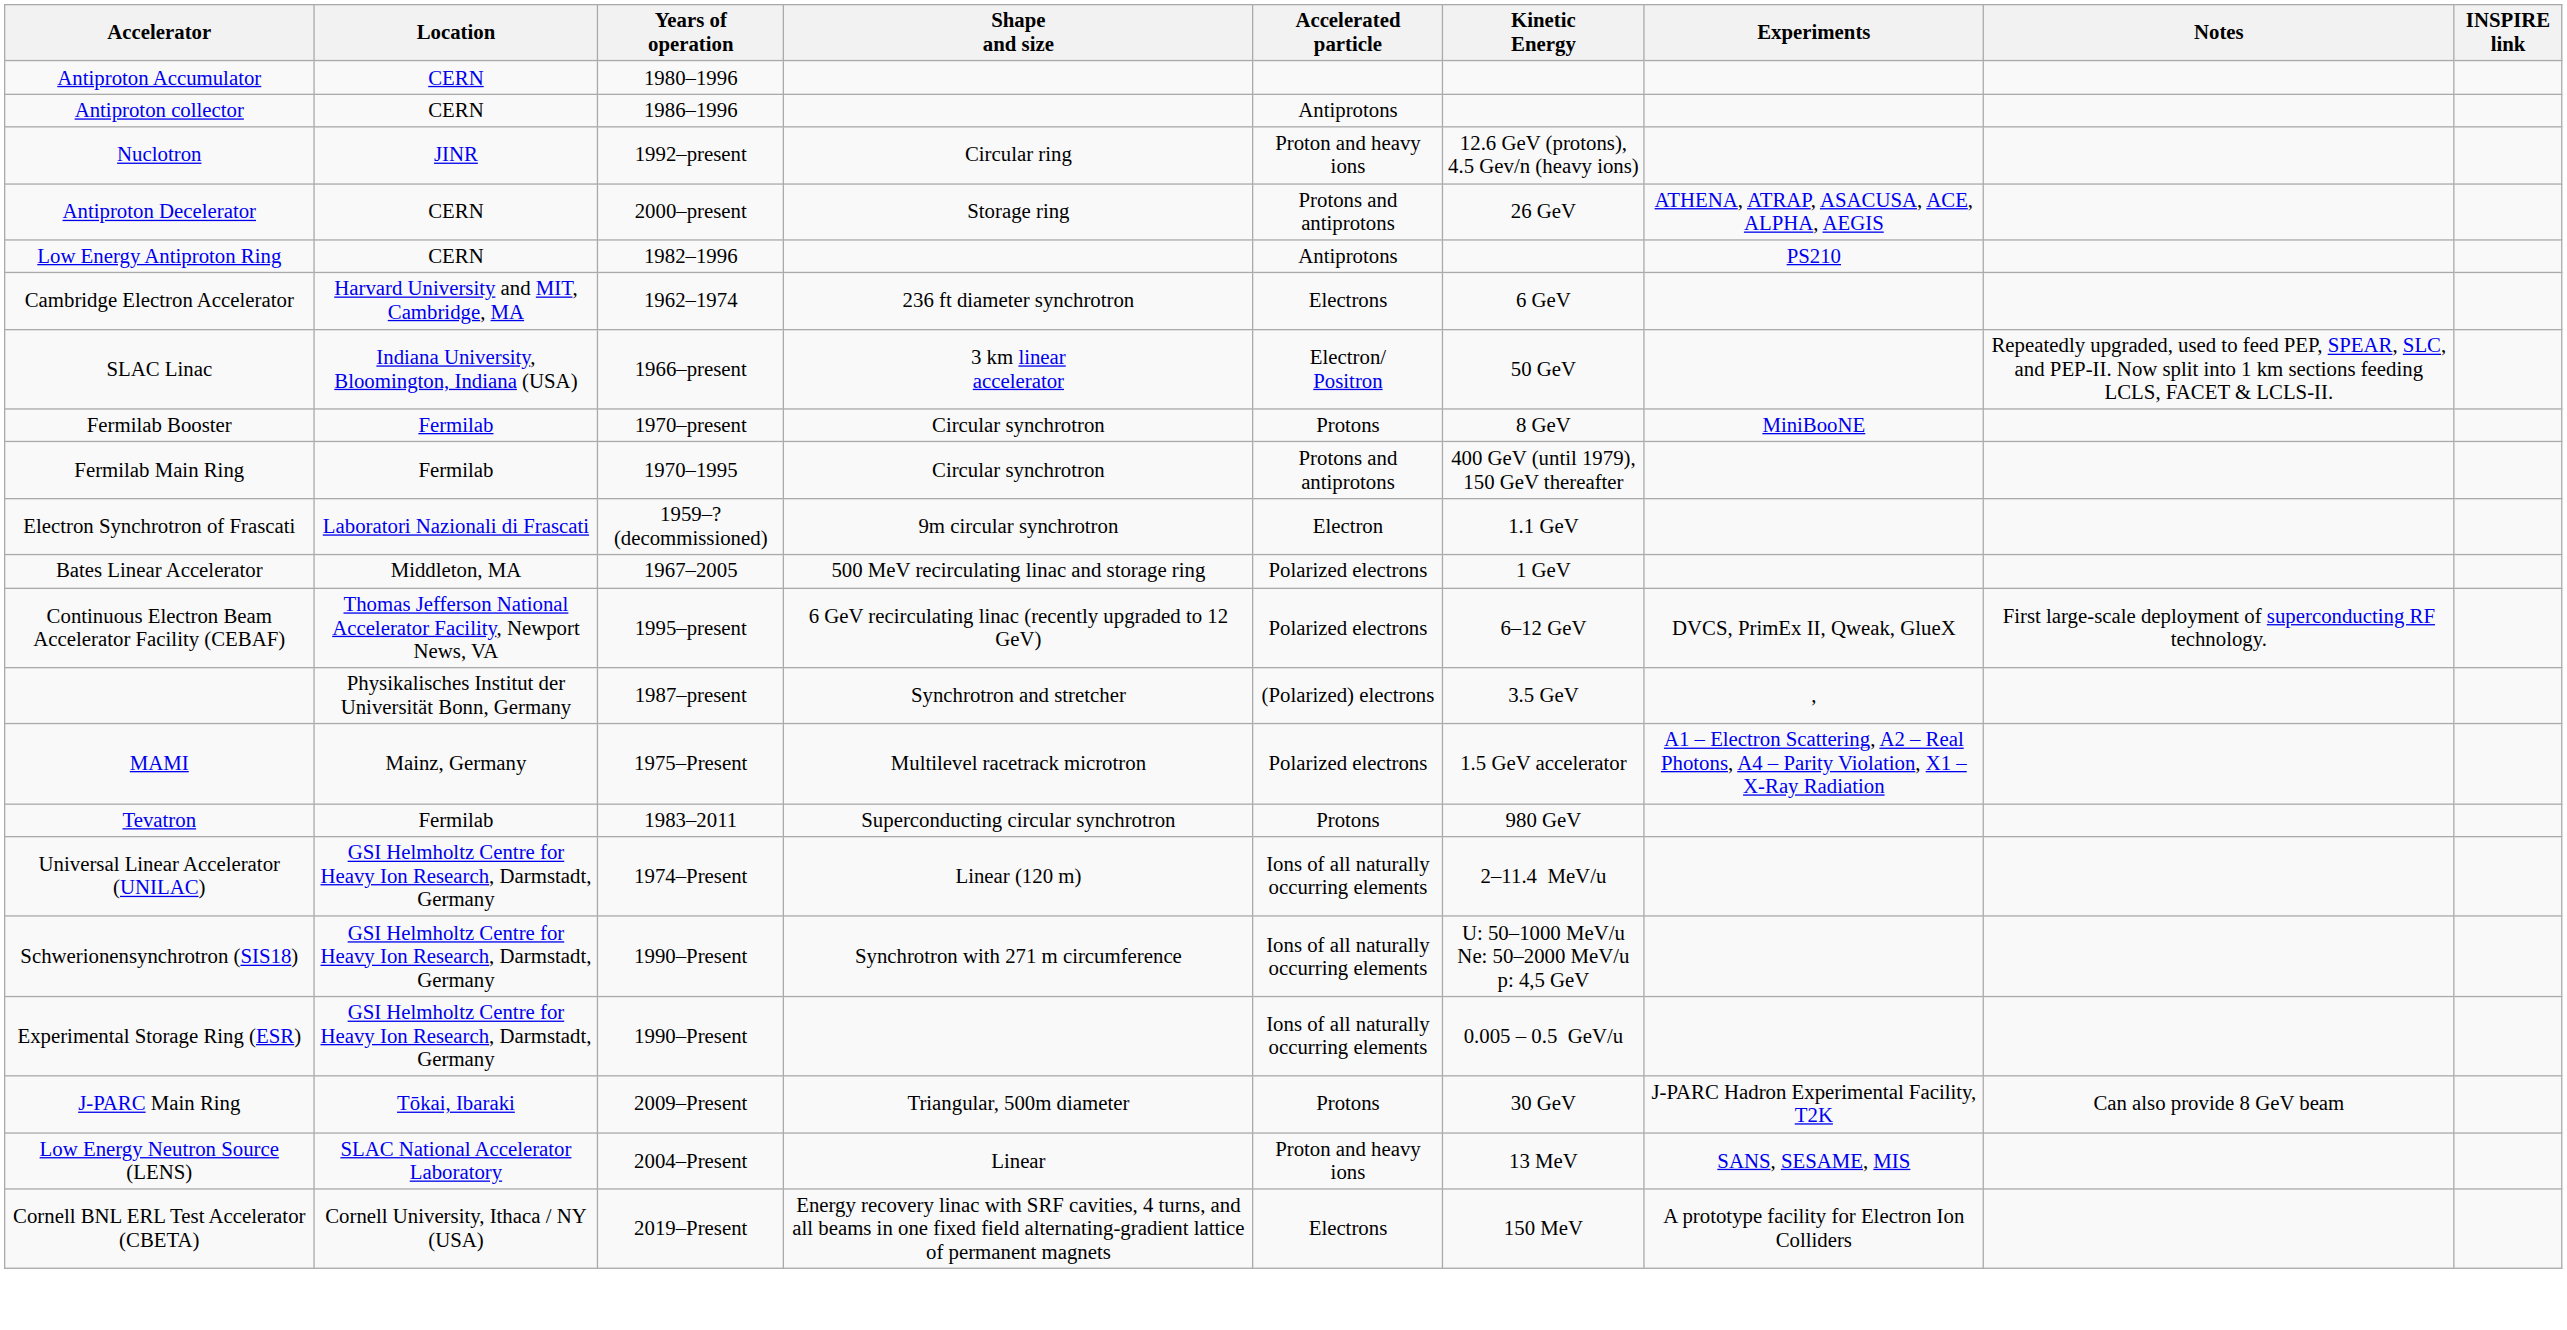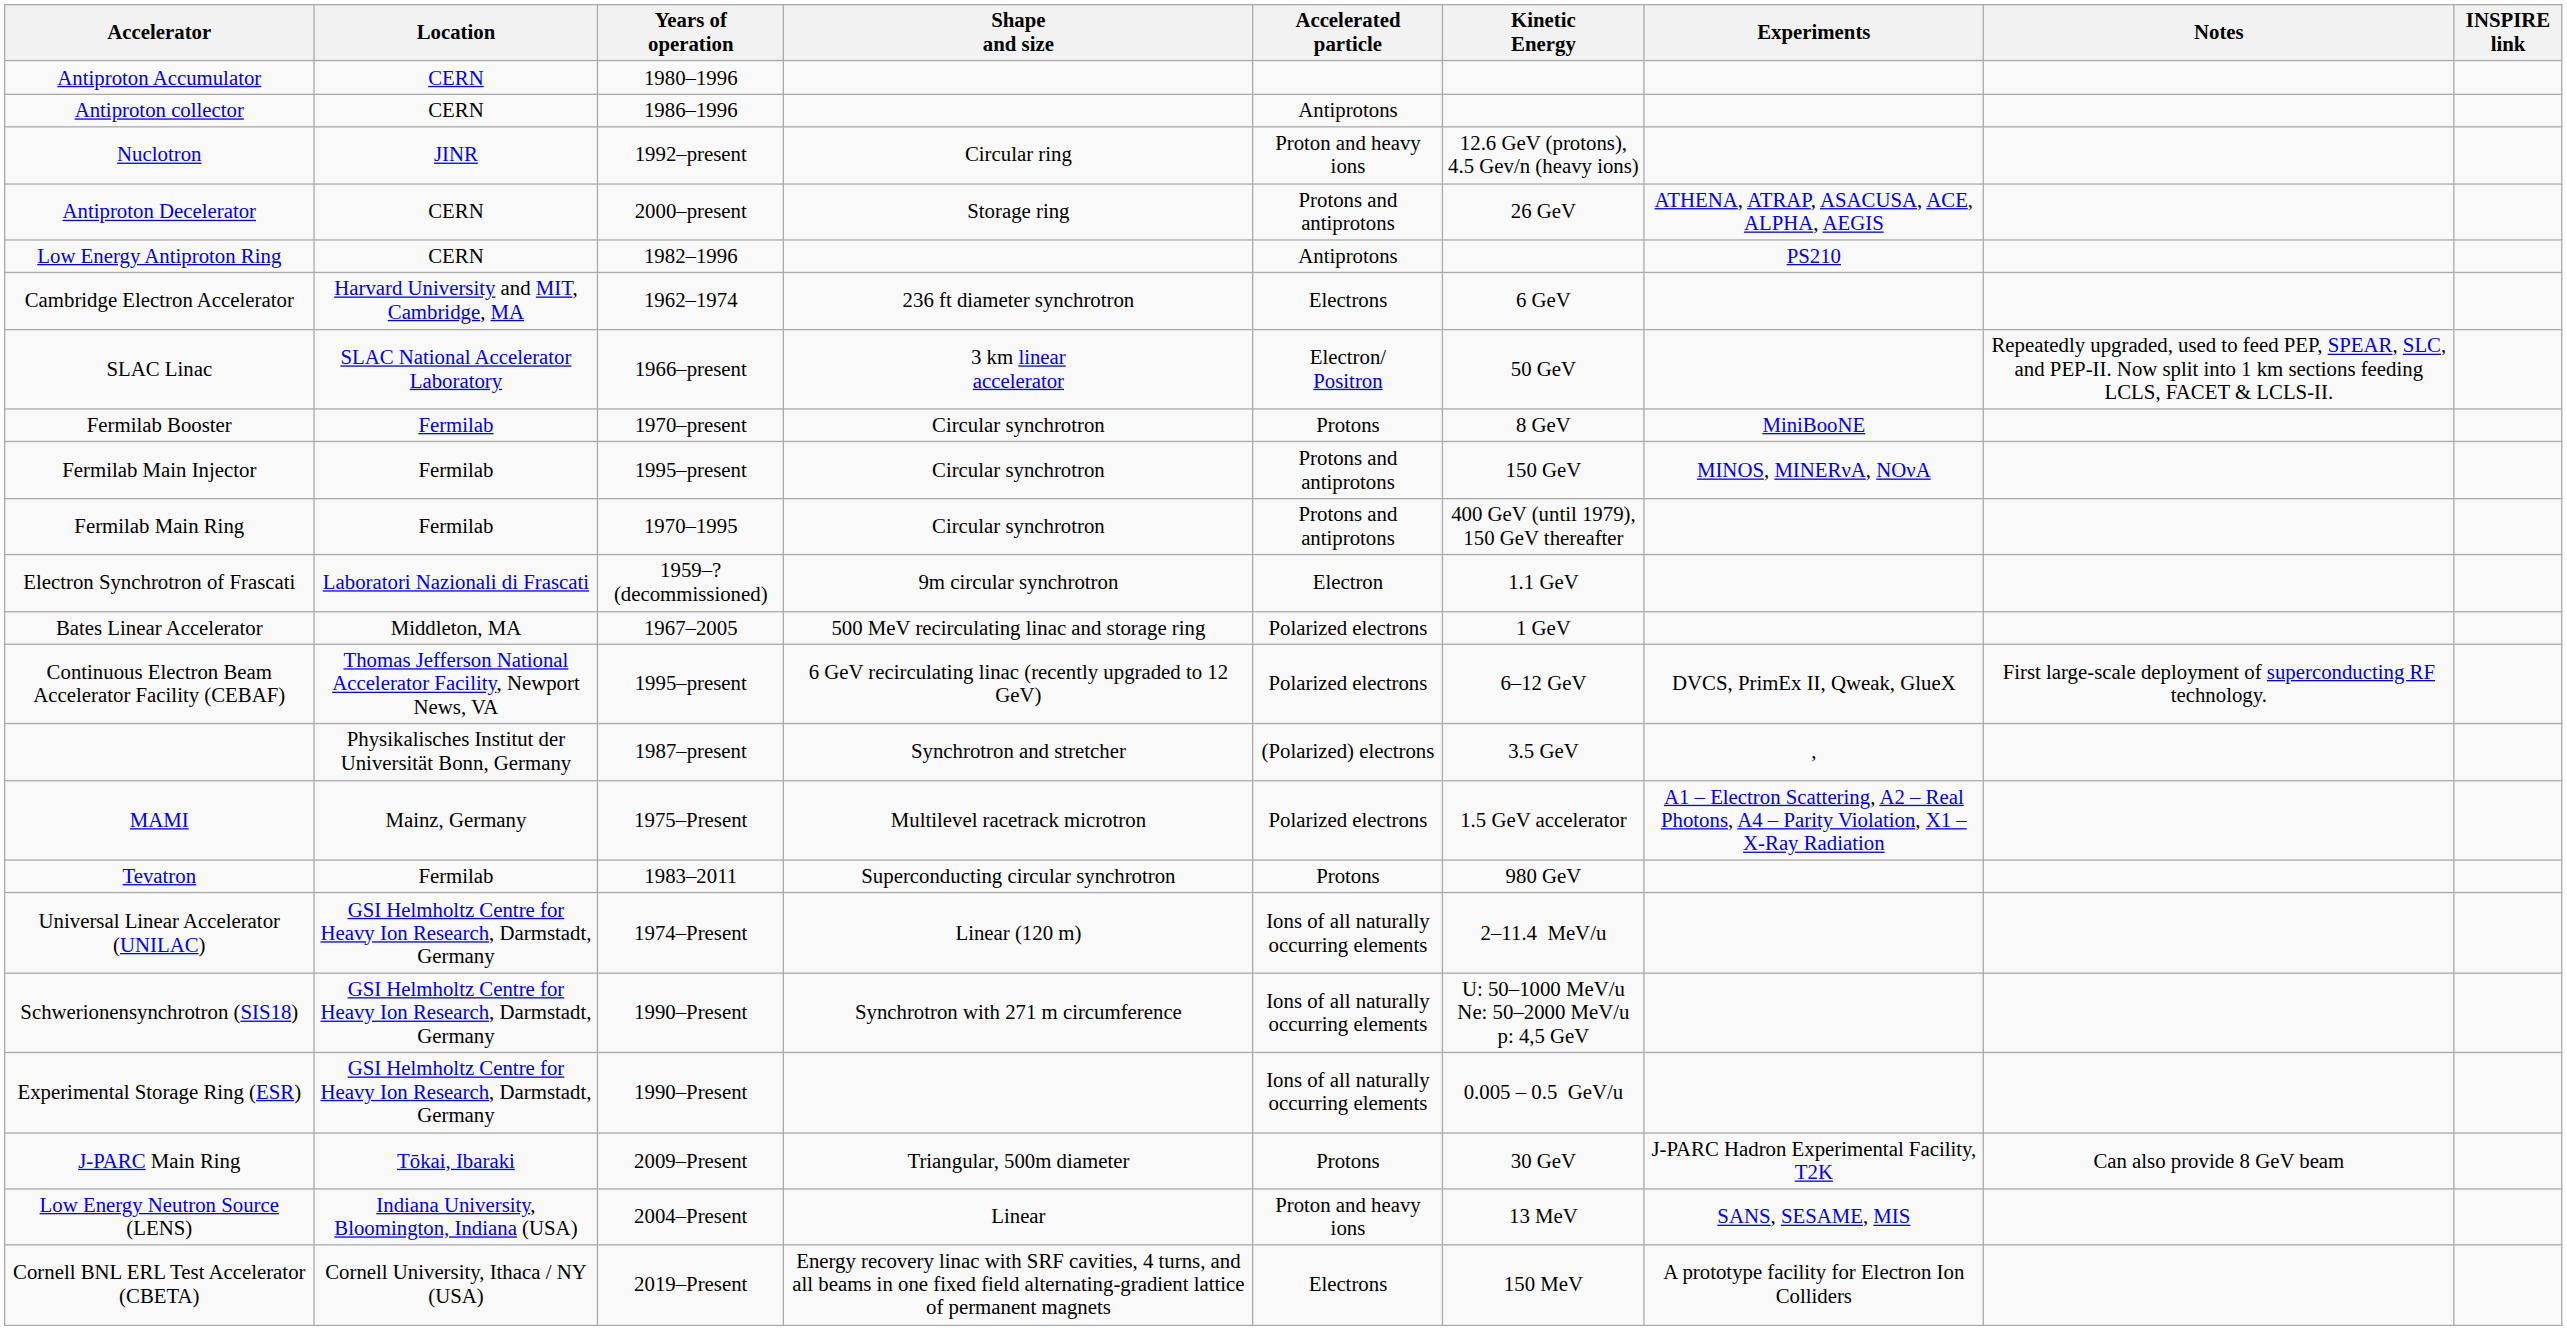SLAC Linac | Location: Indiana University, Bloomington, Indiana (USA) -> SLAC National Accelerator Laboratory
+ row: Fermilab Main Injector | Fermilab | 1995–present | Circular synchrotron | Protons and antiprotons | 150 GeV | MINOS, MINERνA, NOνA
Low Energy Neutron Source (LENS) | Location: SLAC National Accelerator Laboratory -> Indiana University, Bloomington, Indiana (USA)
